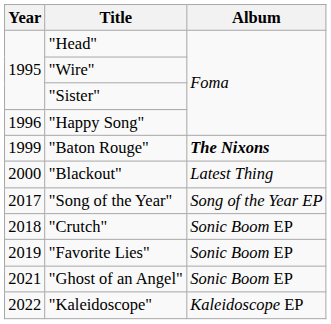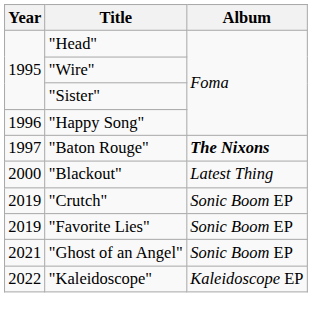"Baton Rouge" | Year: 1999 -> 1997
- row: 2017 | "Song of the Year" | Song of the Year EP
"Crutch" | Year: 2018 -> 2019
